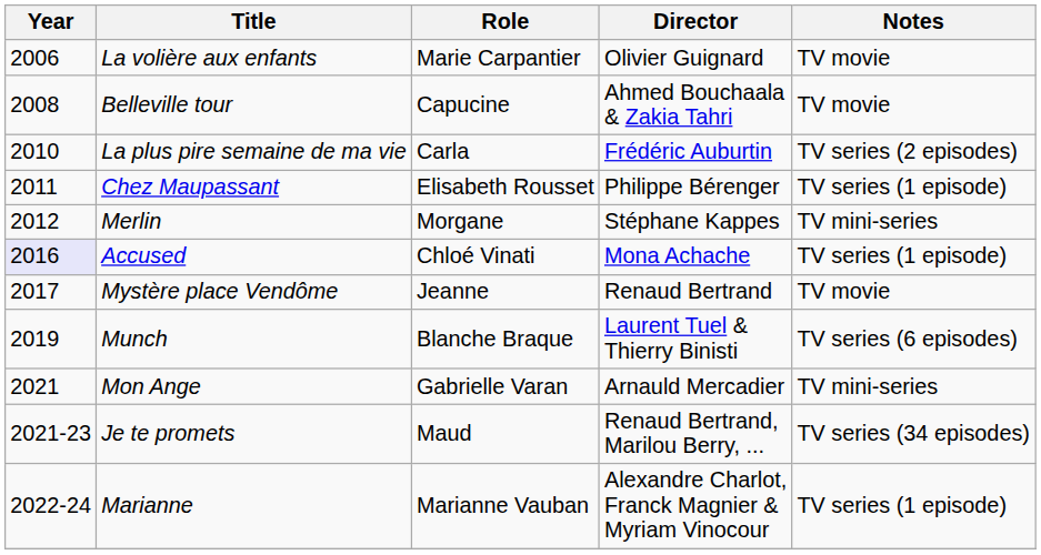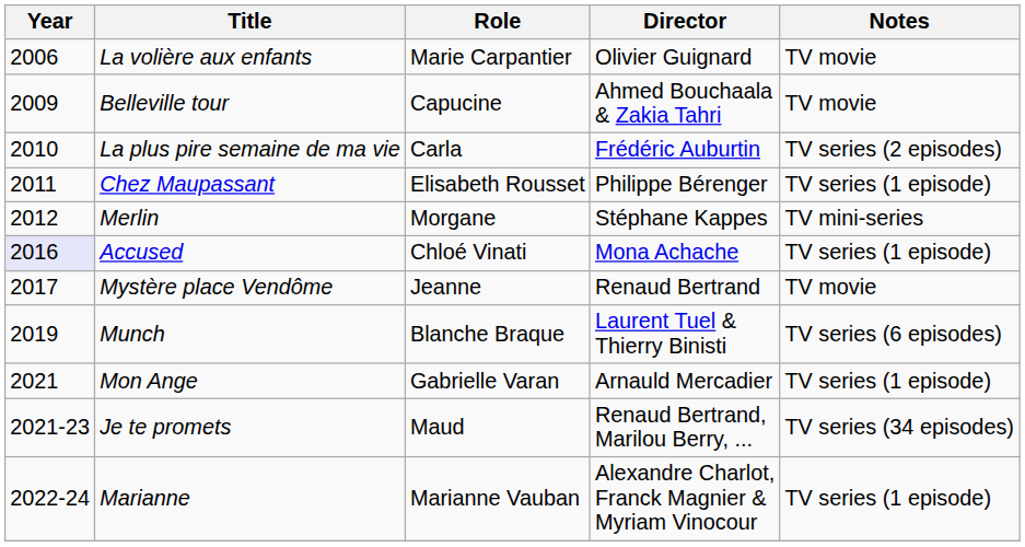Belleville tour | Year: 2008 -> 2009
Mon Ange | Notes: TV mini-series -> TV series (1 episode)
